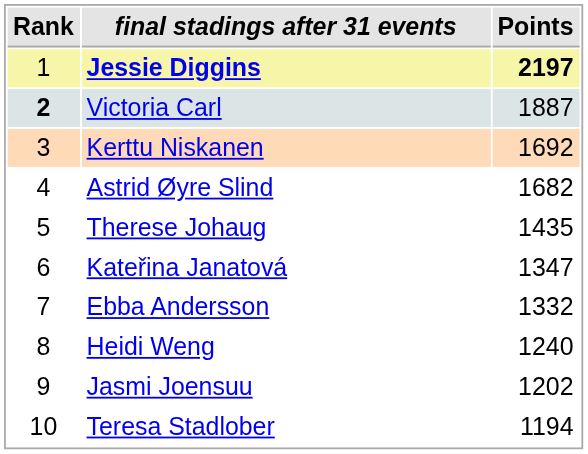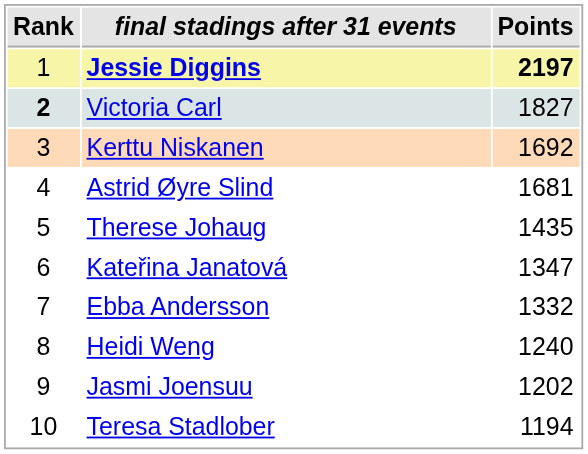Victoria Carl | Points: 1887 -> 1827
Astrid Øyre Slind | Points: 1682 -> 1681
